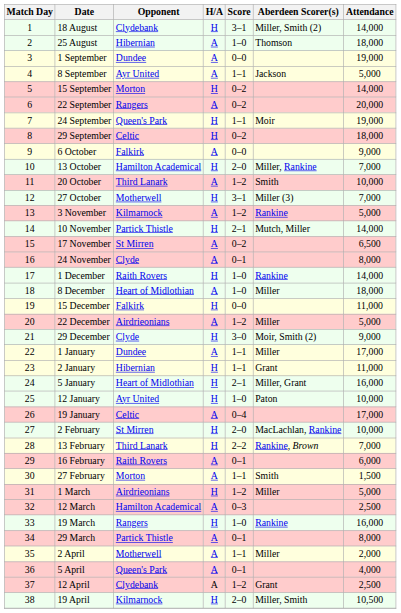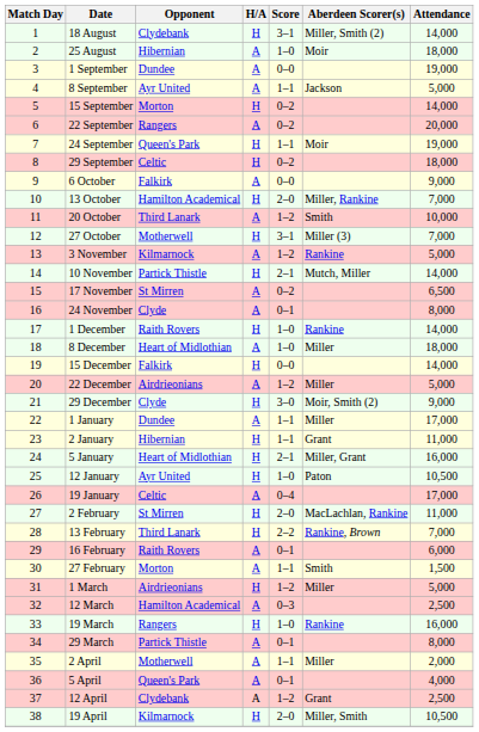25 August | Aberdeen Scorer(s): Thomson -> Moir
15 December | Attendance: 11,000 -> 14,000
12 January | Attendance: 10,000 -> 10,500
2 February | Attendance: 10,000 -> 11,000
